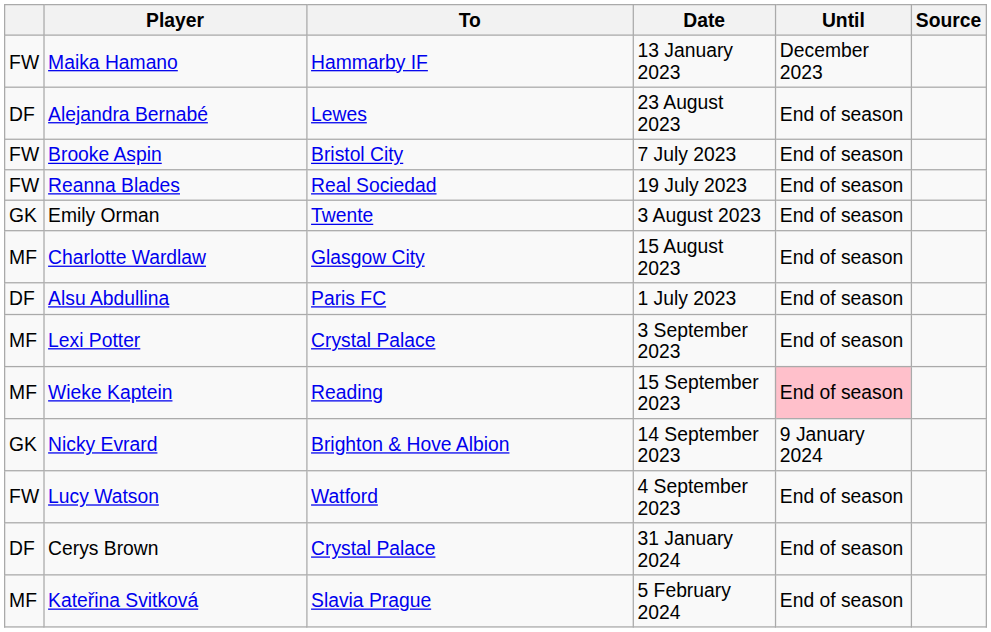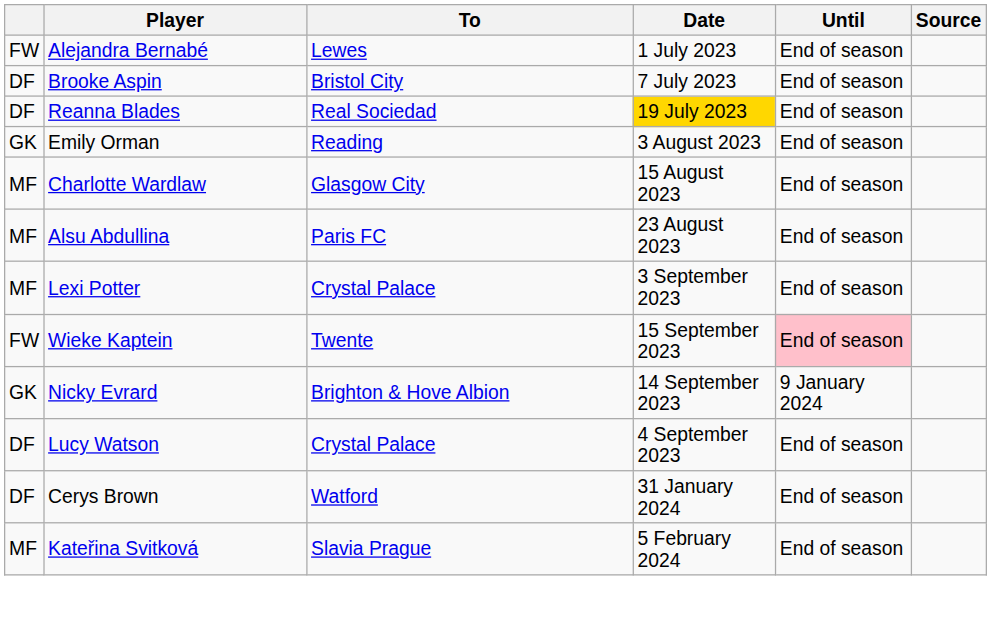- row: FW | Maika Hamano | Hammarby IF | 13 January 2023 | December 2023
Alejandra Bernabé | column 1: DF -> FW
Alejandra Bernabé | Date: 23 August 2023 -> 1 July 2023
Brooke Aspin | column 1: FW -> DF
Reanna Blades | column 1: FW -> DF
Reanna Blades | Date: no background -> gold background
Emily Orman | To: Twente -> Reading
Alsu Abdullina | column 1: DF -> MF
Alsu Abdullina | Date: 1 July 2023 -> 23 August 2023
Wieke Kaptein | column 1: MF -> FW
Wieke Kaptein | To: Reading -> Twente
Lucy Watson | column 1: FW -> DF
Lucy Watson | To: Watford -> Crystal Palace
Cerys Brown | To: Crystal Palace -> Watford
